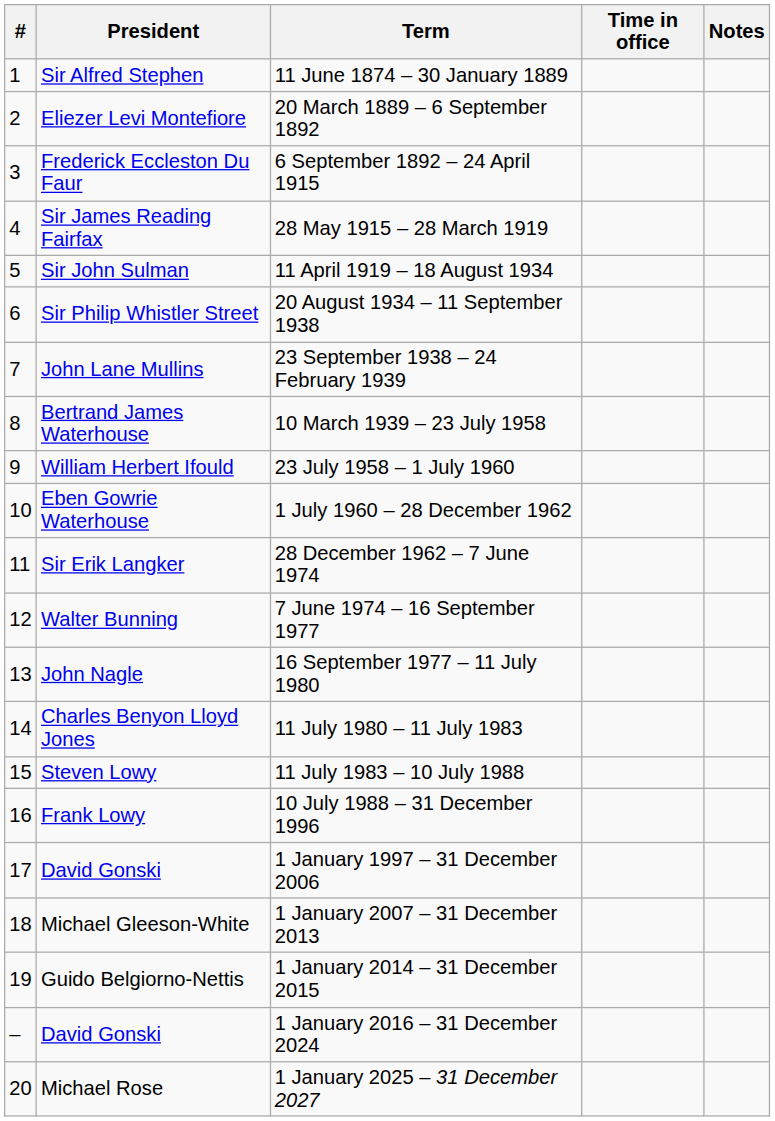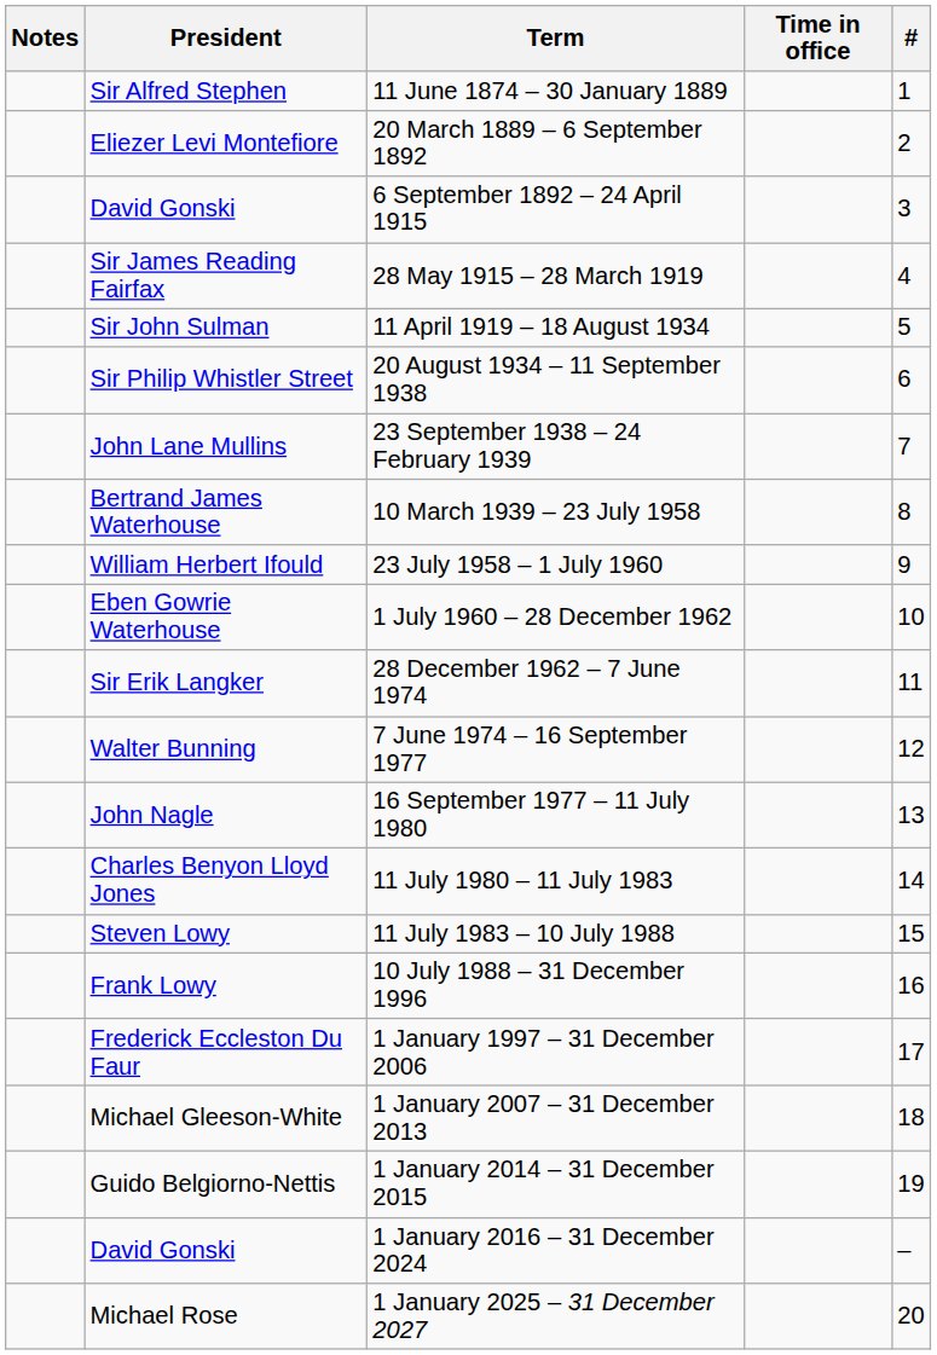columns swapped: # <-> Notes
6 September 1892 – 24 April 1915 | President: Frederick Eccleston Du Faur -> David Gonski
1 January 1997 – 31 December 2006 | President: David Gonski -> Frederick Eccleston Du Faur
